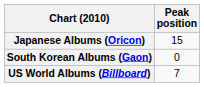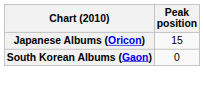- row: US World Albums (Billboard) | 7
